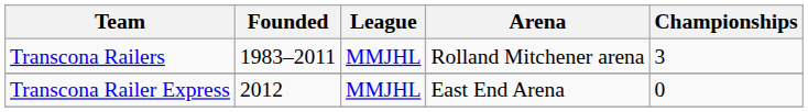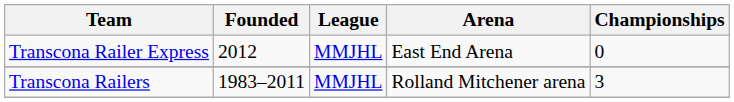rows swapped: Transcona Railers <-> Transcona Railer Express
